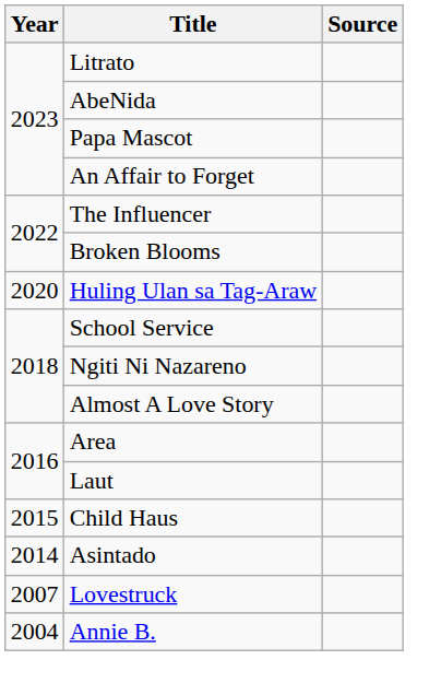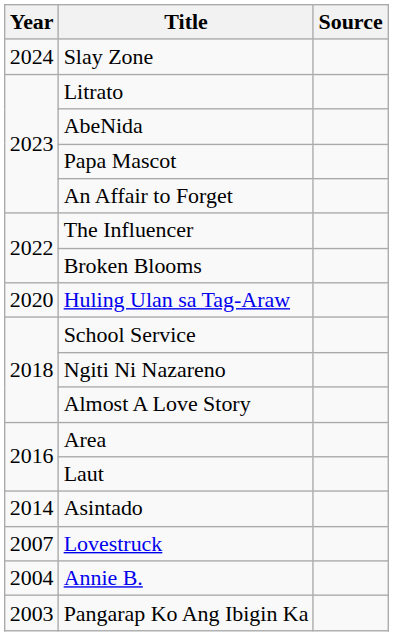+ row: 2024 | Slay Zone
- row: 2015 | Child Haus
+ row: 2003 | Pangarap Ko Ang Ibigin Ka
